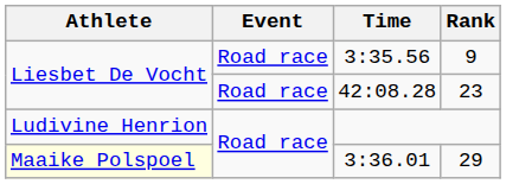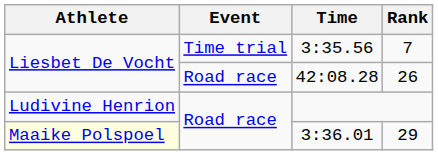3:35.56 | Event: Road race -> Time trial
3:35.56 | Rank: 9 -> 7
42:08.28 | Rank: 23 -> 26
